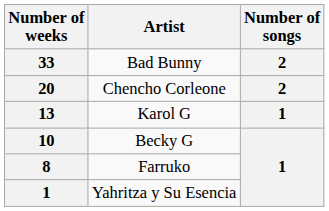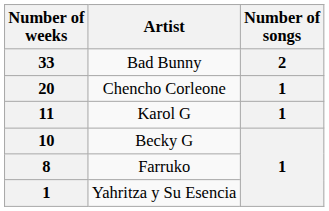Chencho Corleone | Number of songs: 2 -> 1
Karol G | Number of weeks: 13 -> 11
